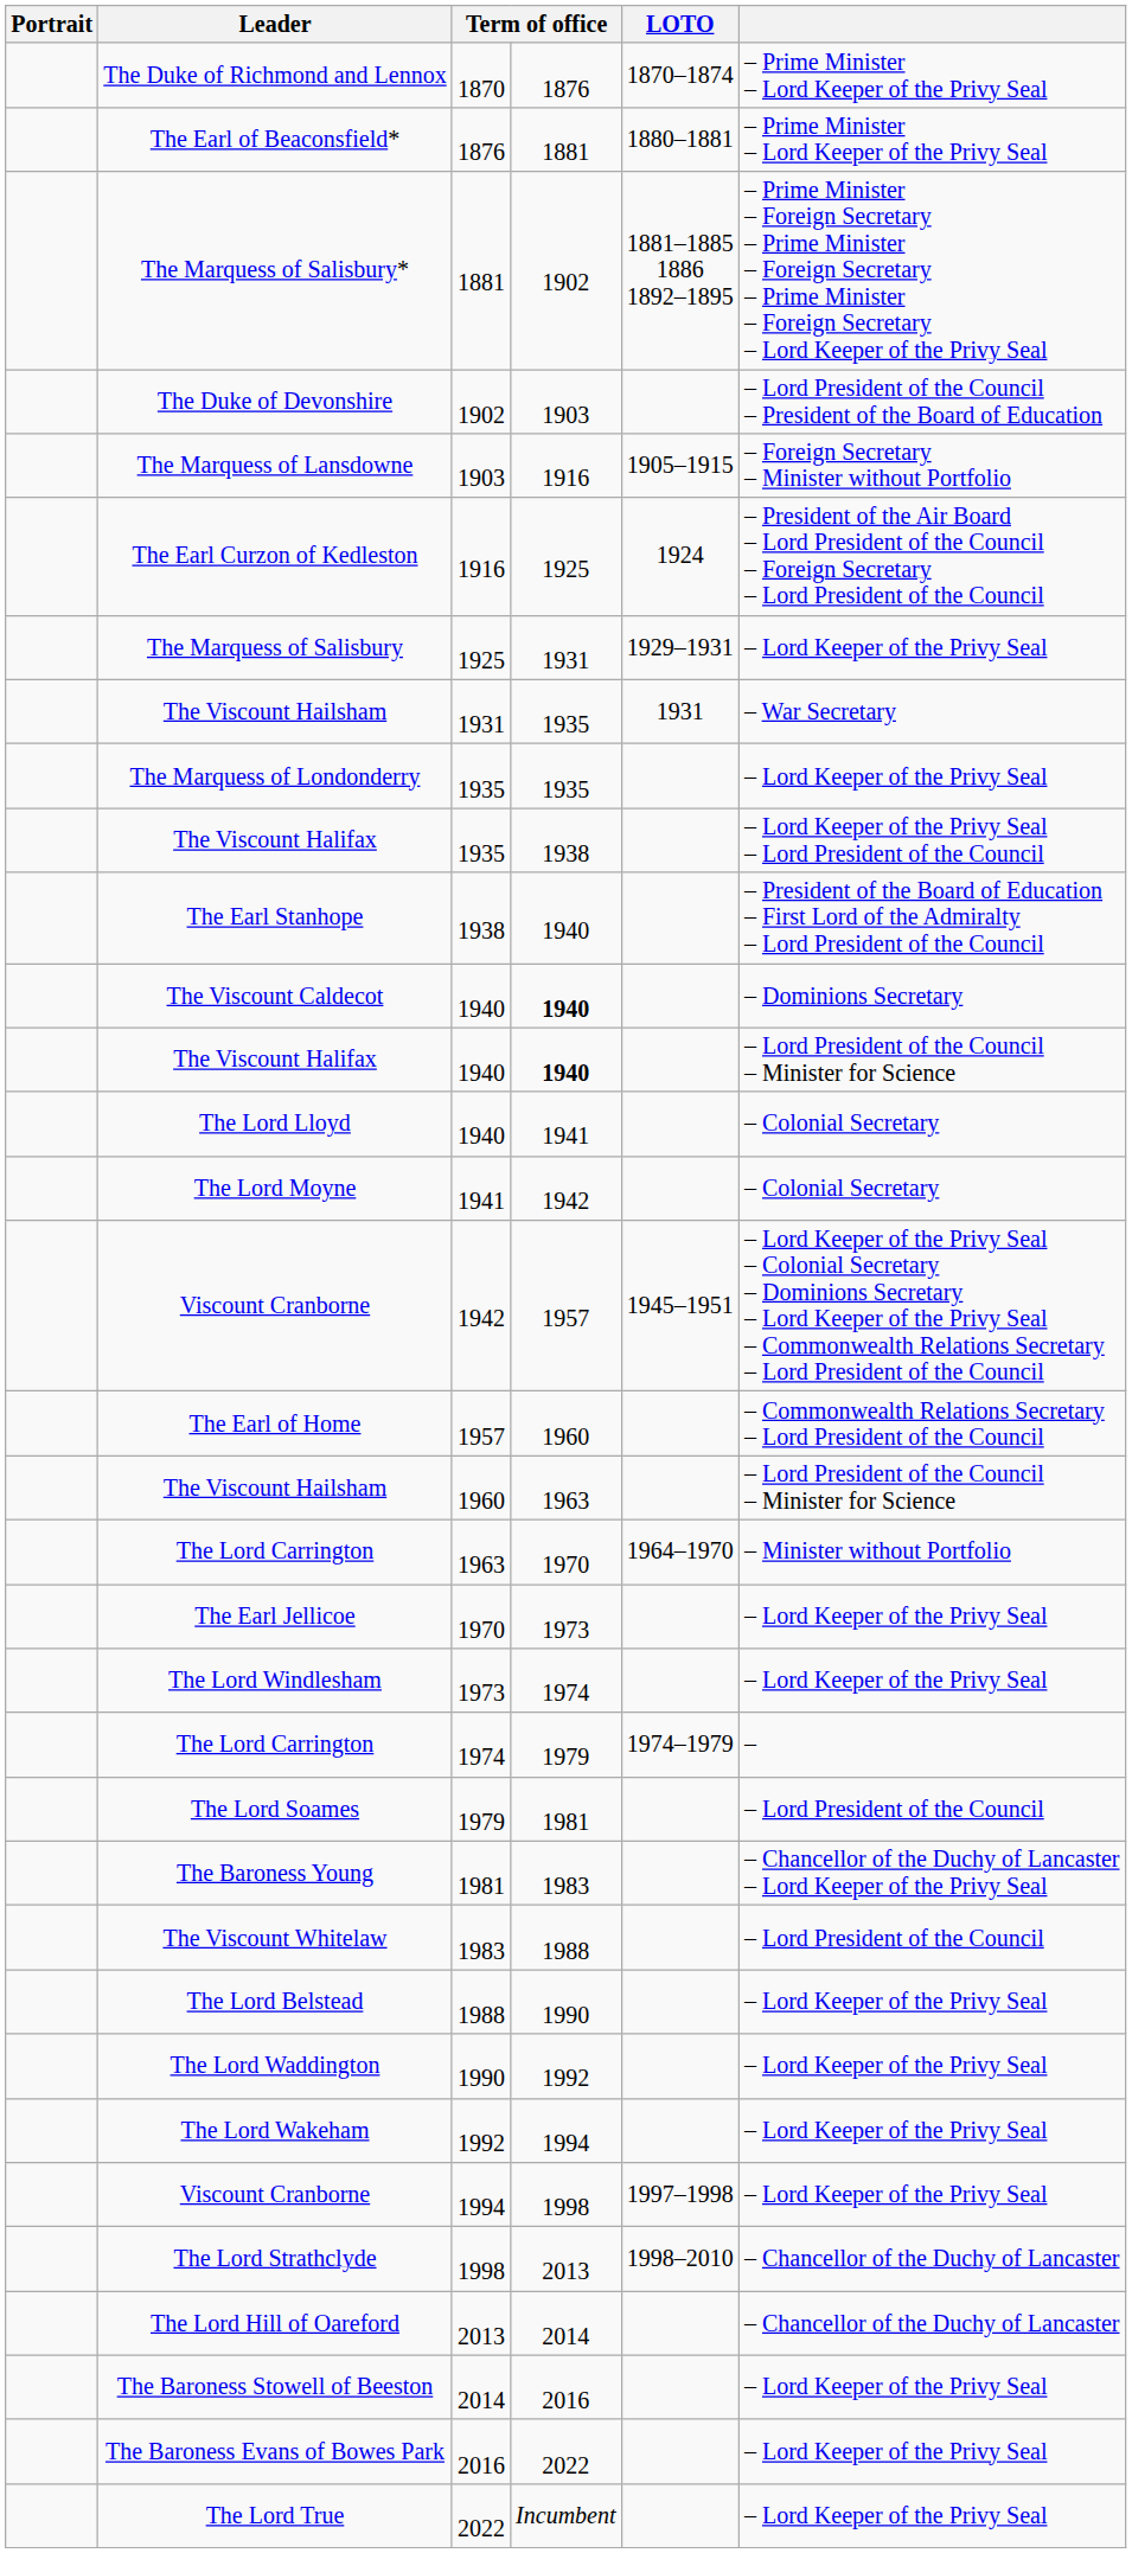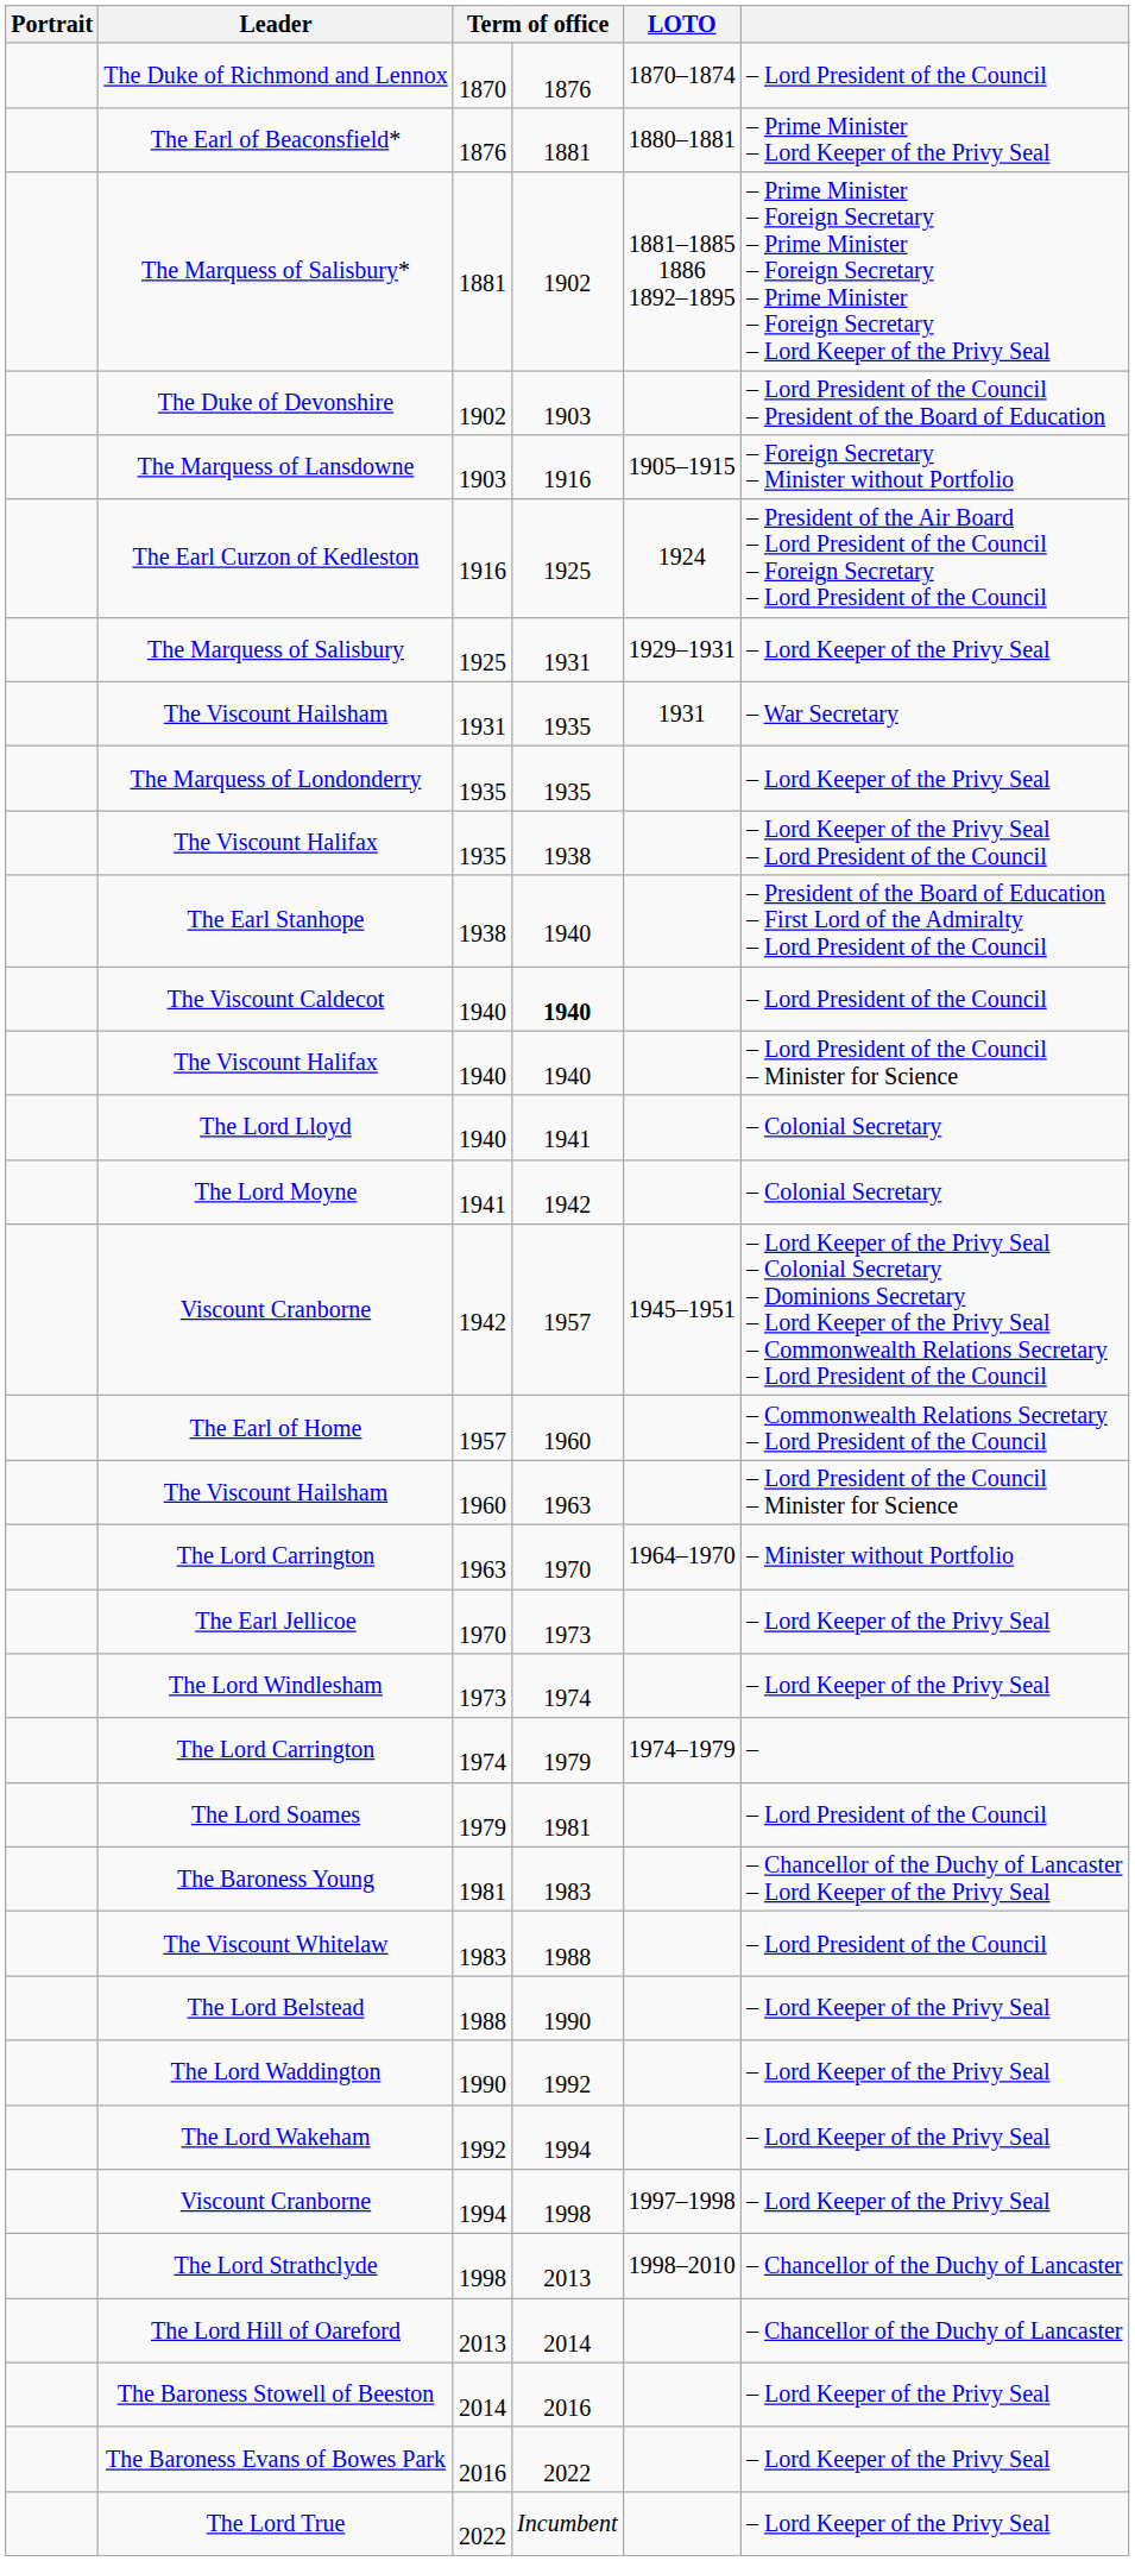1870 | column 6: – Prime Minister – Lord Keeper of the Privy Seal -> – Lord President of the Council
The Viscount Caldecot / 1940 | column 6: – Dominions Secretary -> – Lord President of the Council
The Viscount Halifax / 1940 | column 4: bold -> normal
